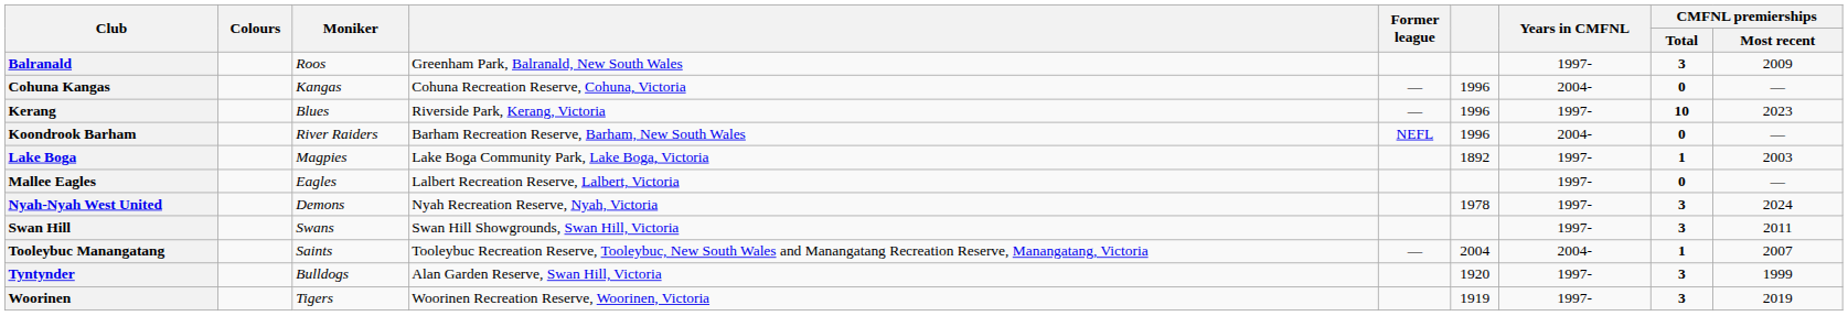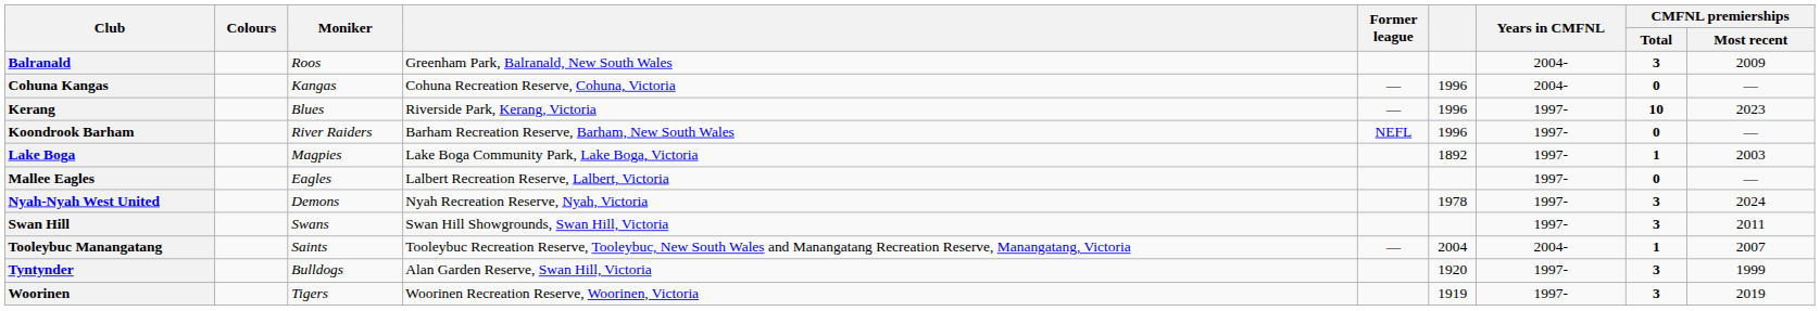Balranald | Years in CMFNL: 1997- -> 2004-
Koondrook Barham | Years in CMFNL: 2004- -> 1997-
